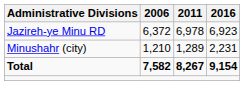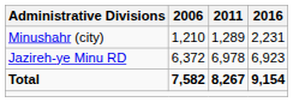rows swapped: Jazireh-ye Minu RD <-> Minushahr (city)
